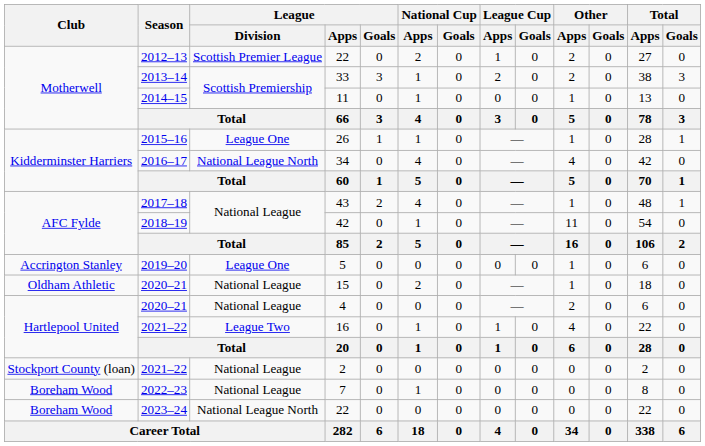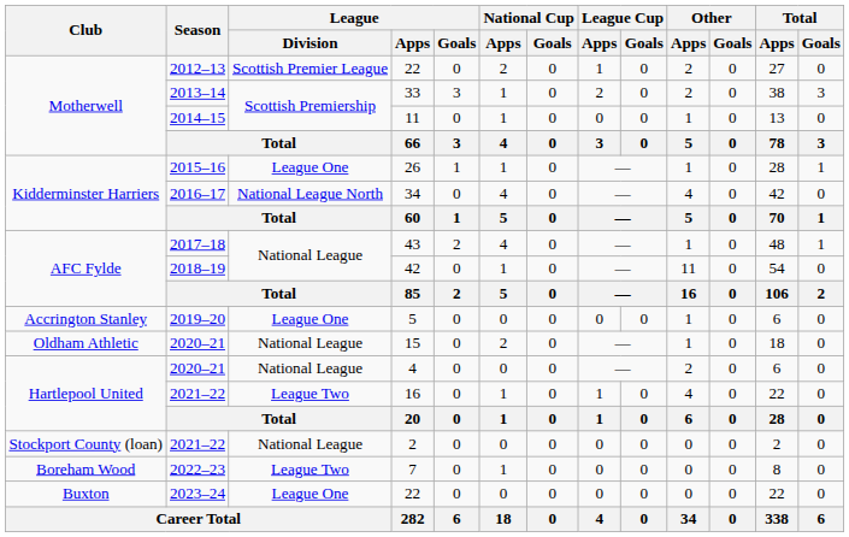7 | League / Division: National League -> League Two
2023–24 / 22 | Club: Boreham Wood -> Buxton
2023–24 / 22 | League / Division: National League North -> League One
